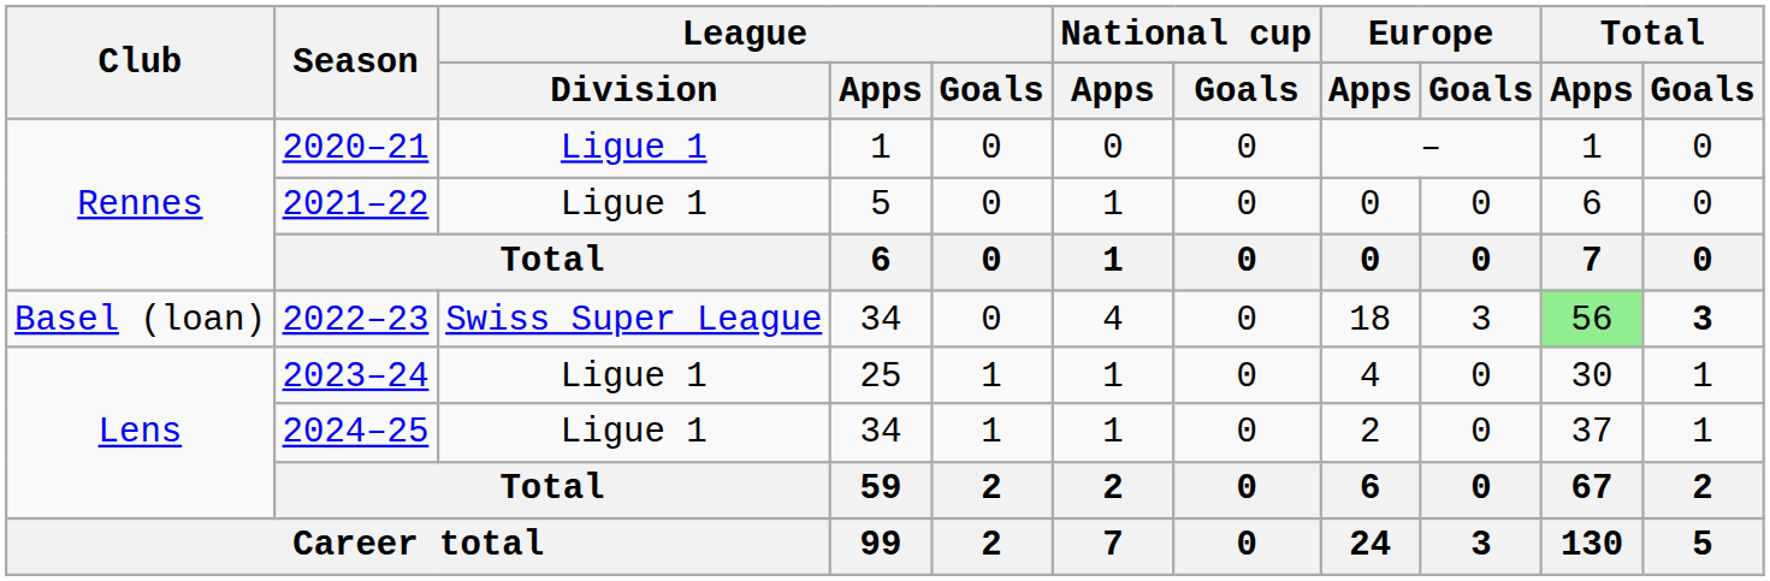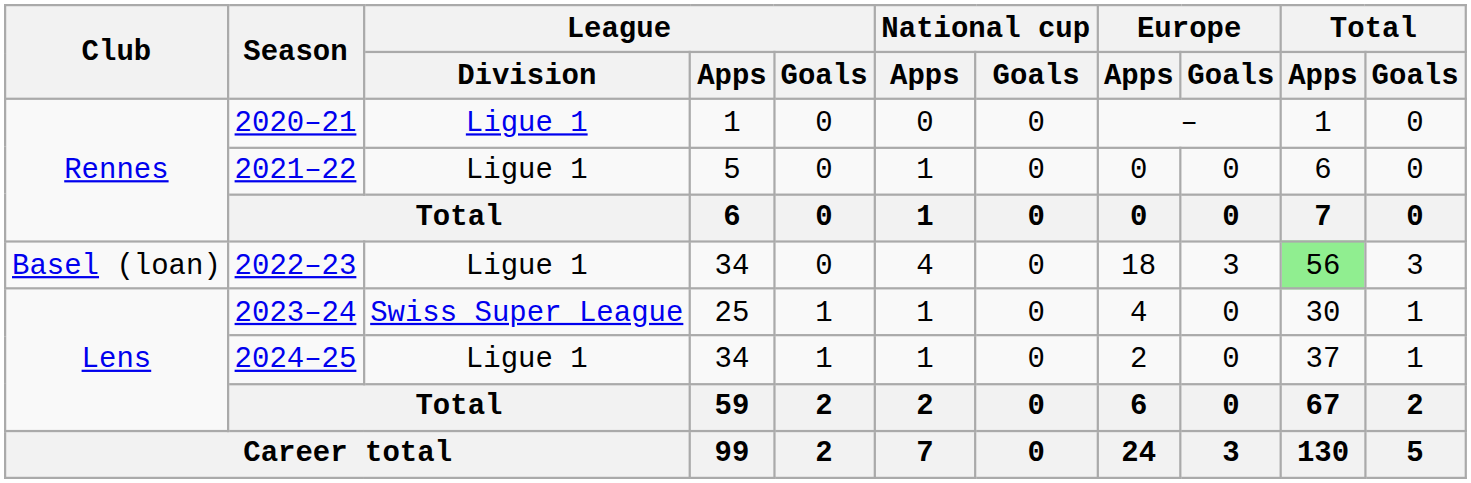2022–23 | League / Division: Swiss Super League -> Ligue 1
2022–23 | Total / Goals: bold -> normal
2023–24 | League / Division: Ligue 1 -> Swiss Super League
